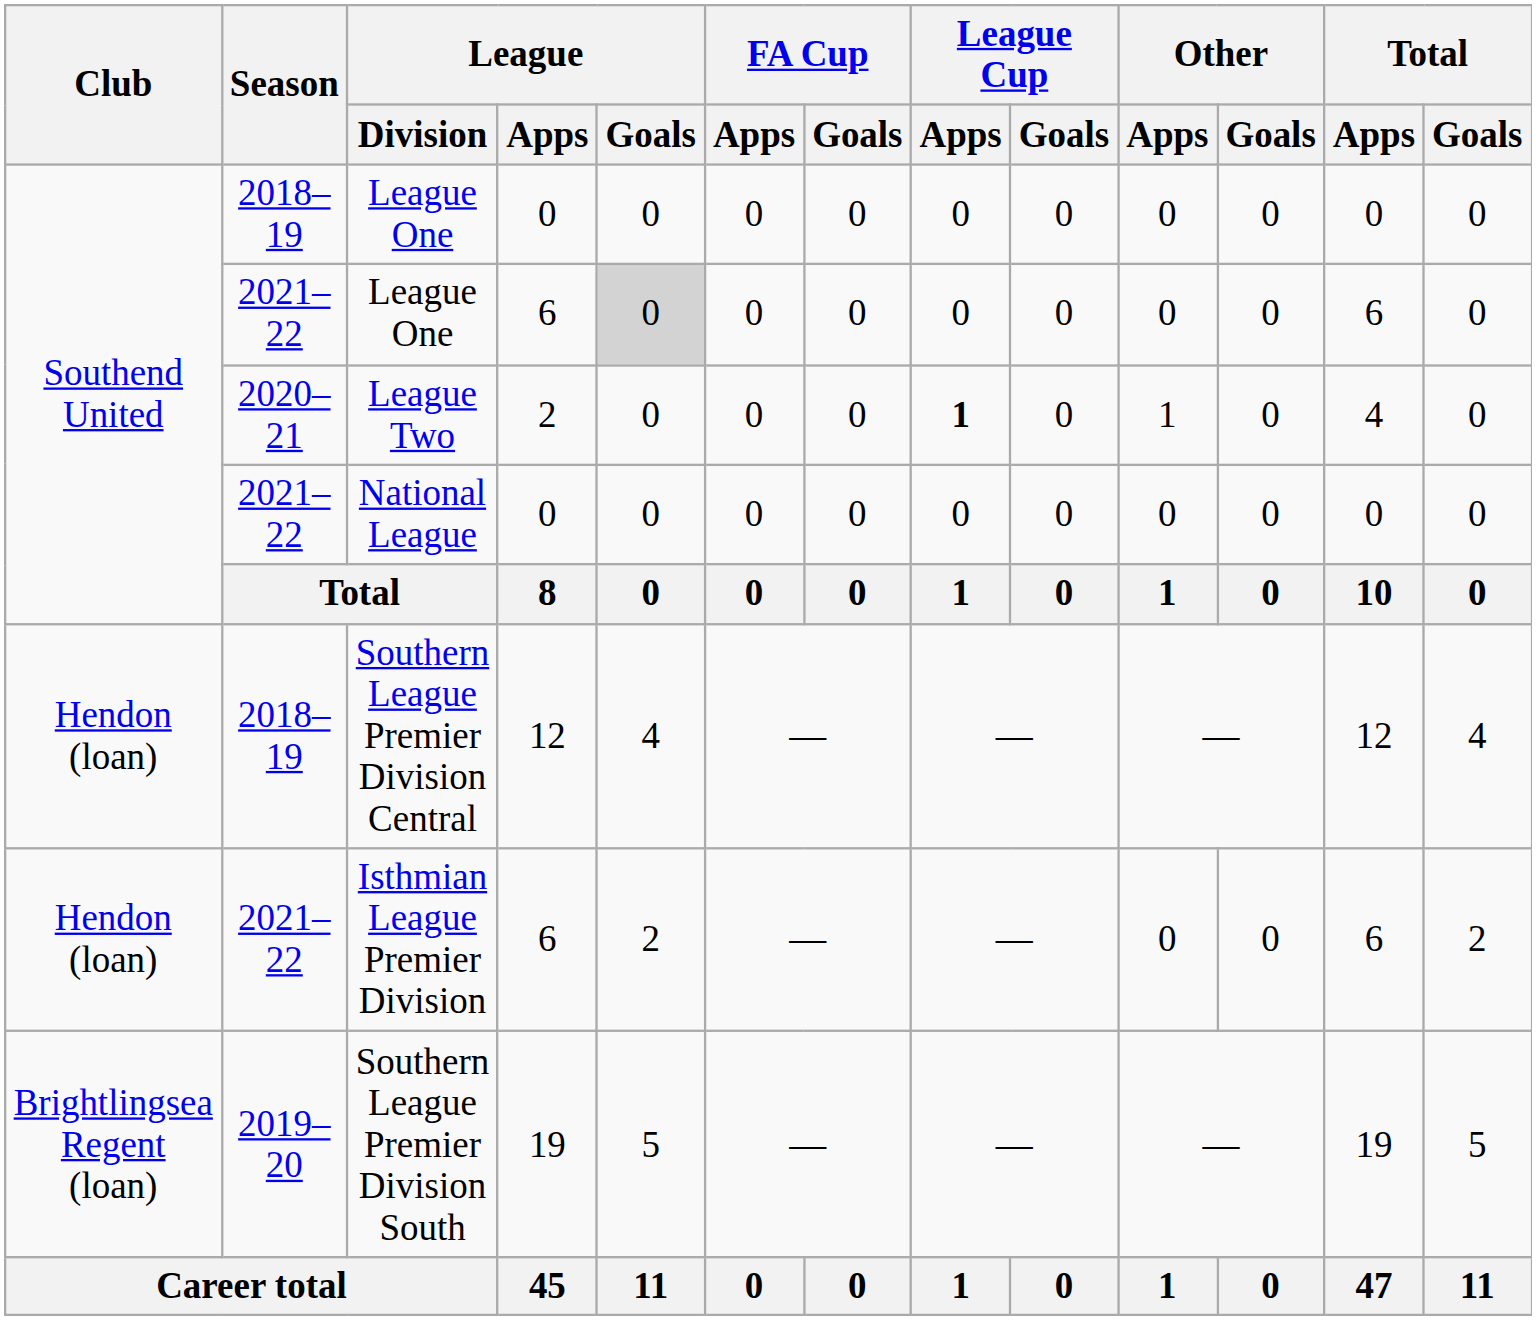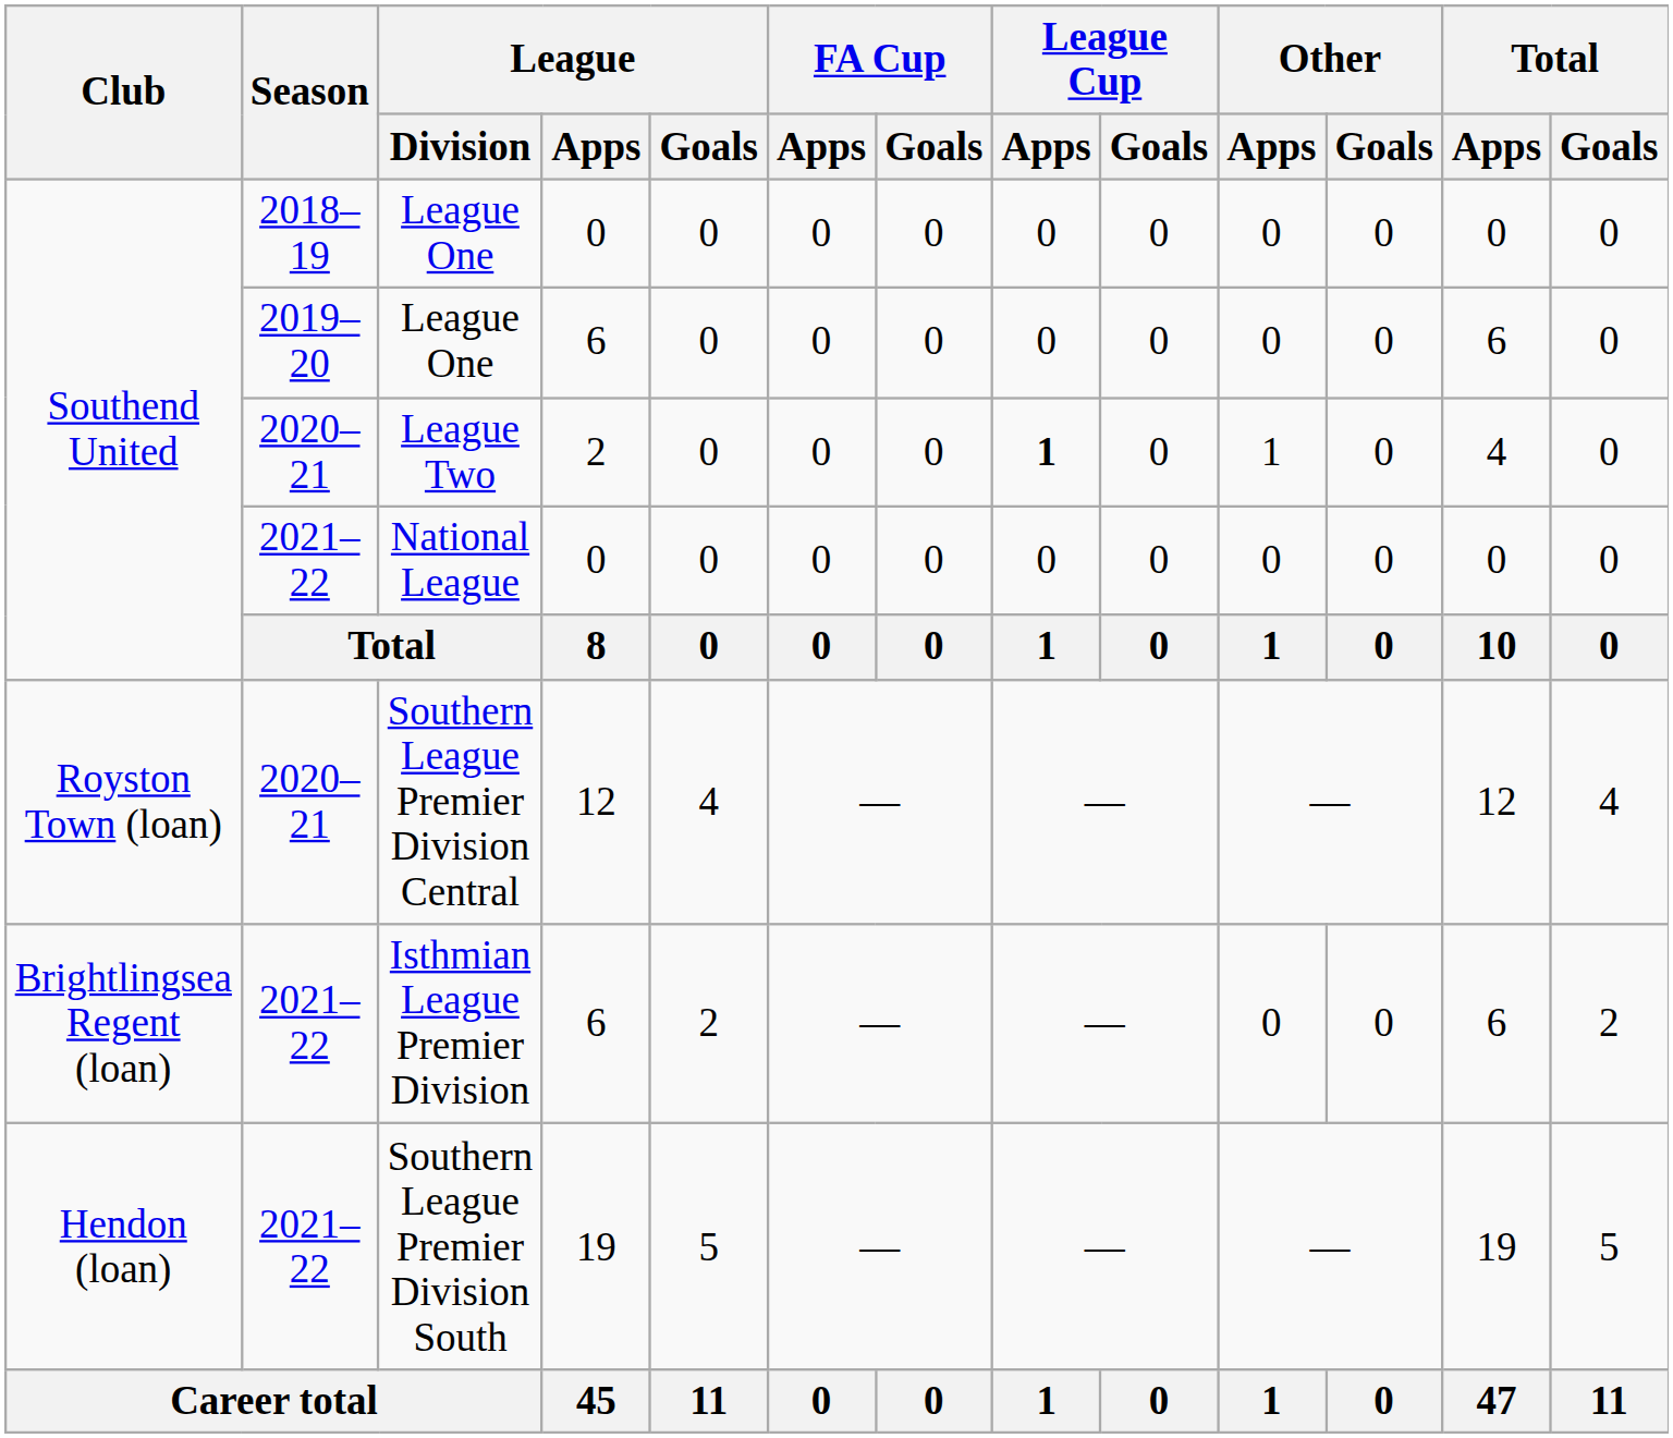League One / 6 | Season: 2021–22 -> 2019–20
League One / 6 | League / Goals: lightgrey background -> no background
Southern League Premier Division Central | Club: Hendon (loan) -> Royston Town (loan)
Southern League Premier Division Central | Season: 2018–19 -> 2020–21
Isthmian League Premier Division | Club: Hendon (loan) -> Brightlingsea Regent (loan)
Southern League Premier Division South | Club: Brightlingsea Regent (loan) -> Hendon (loan)
Southern League Premier Division South | Season: 2019–20 -> 2021–22
